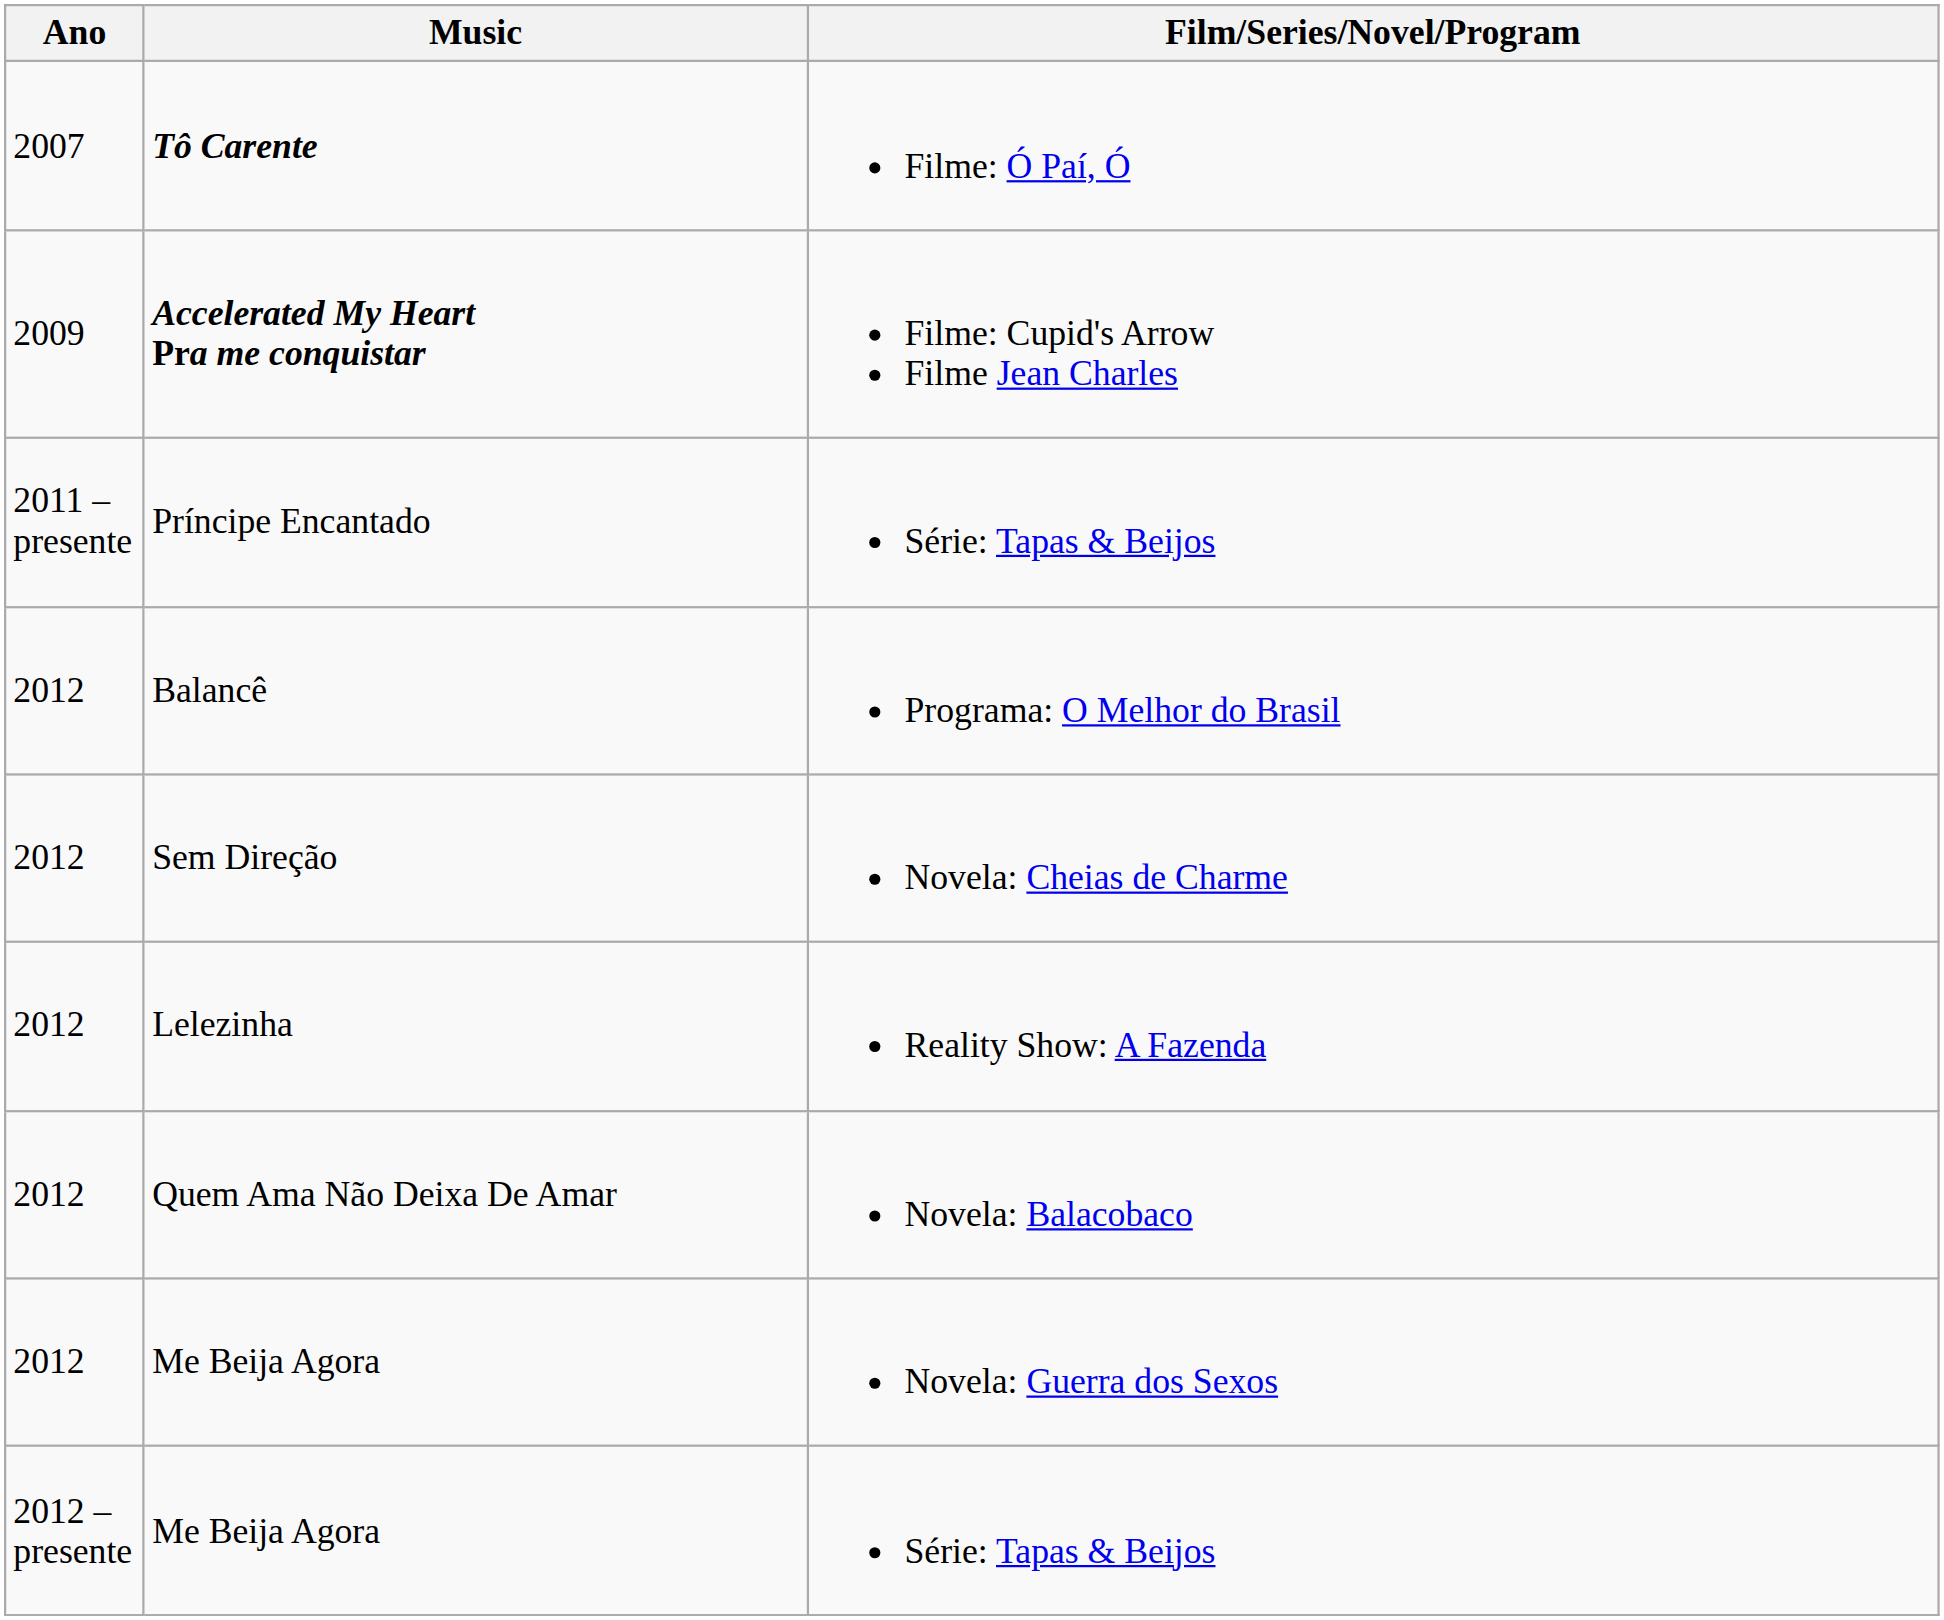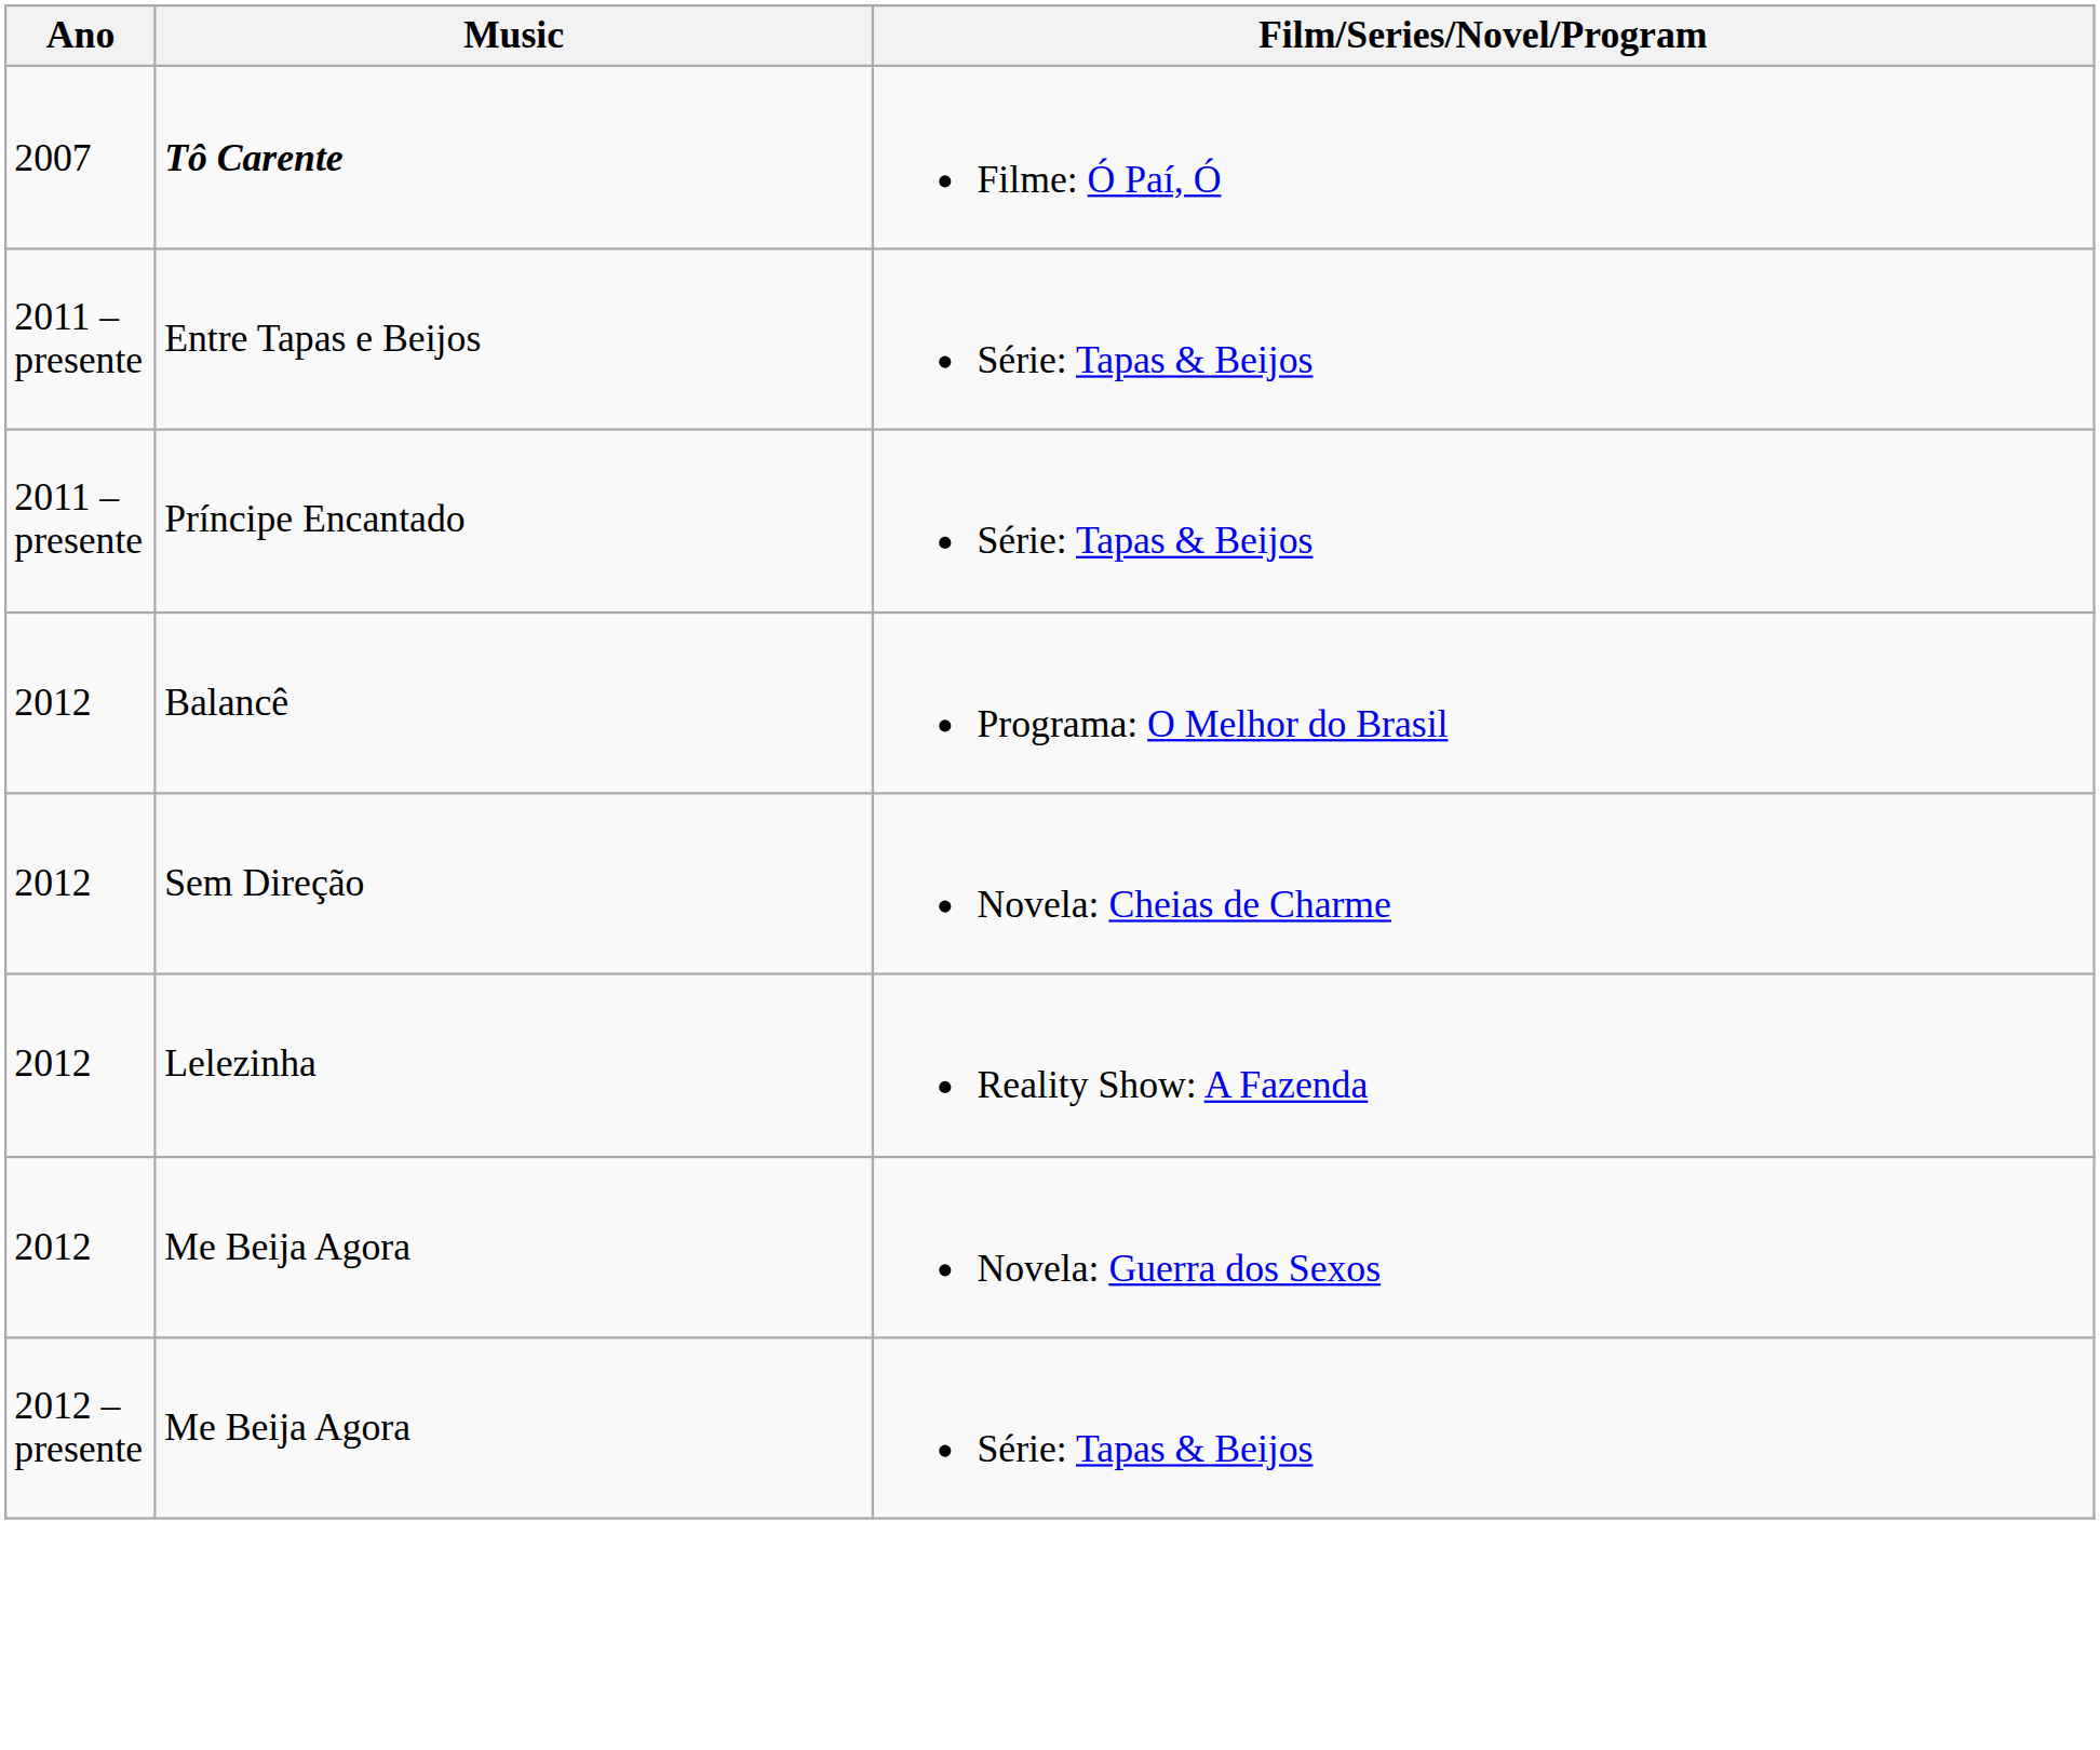- row: 2009 | Accelerated My Heart Pra me conquistar | Filme: Cupid's Arrow Filme Jean Charles
+ row: 2011 – presente | Entre Tapas e Beijos | Série: Tapas & Beijos
- row: 2012 | Quem Ama Não Deixa De Amar | Novela: Balacobaco
